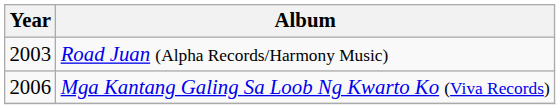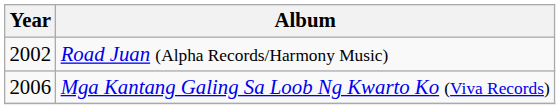Road Juan (Alpha Records/Harmony Music) | Year: 2003 -> 2002
